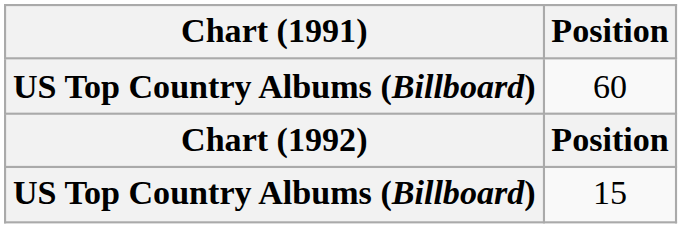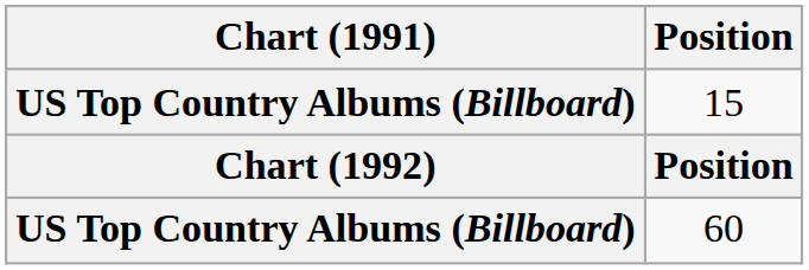rows swapped: 15 <-> 60
